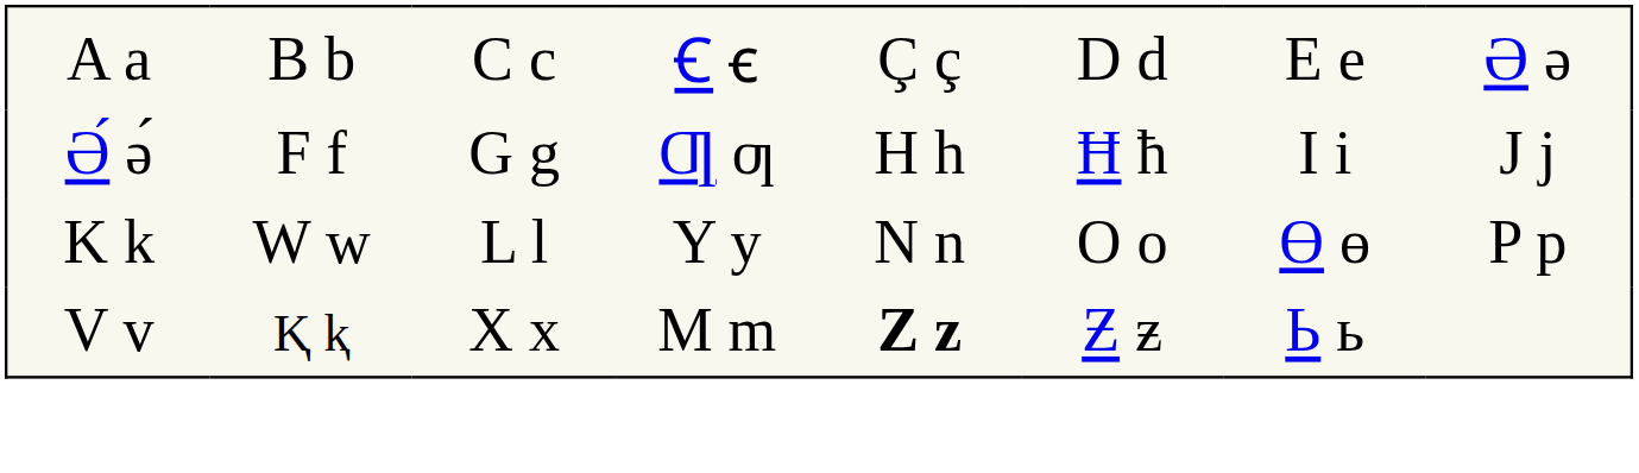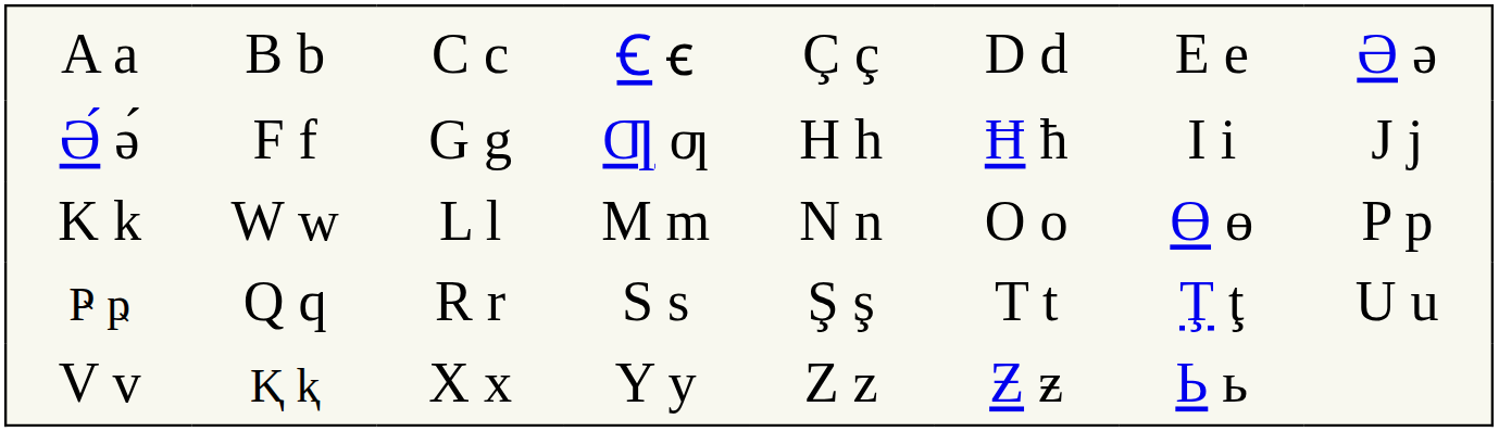K k | column 4: Y y -> M m
+ row: Ҏ ҏ | Q q | R r | S s | Ş ş | T t | Ţ ţ | U u
V v | column 4: M m -> Y y
V v | column 5: bold -> normal
